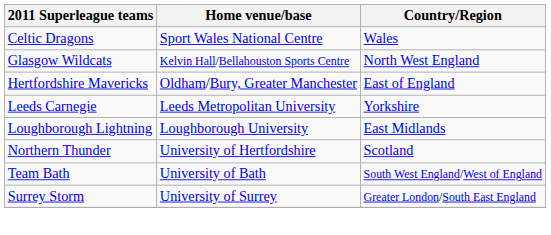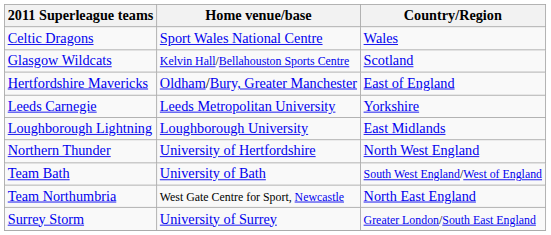Glasgow Wildcats | Country/Region: North West England -> Scotland
Northern Thunder | Country/Region: Scotland -> North West England
+ row: Team Northumbria | West Gate Centre for Sport, Newcastle | North East England
